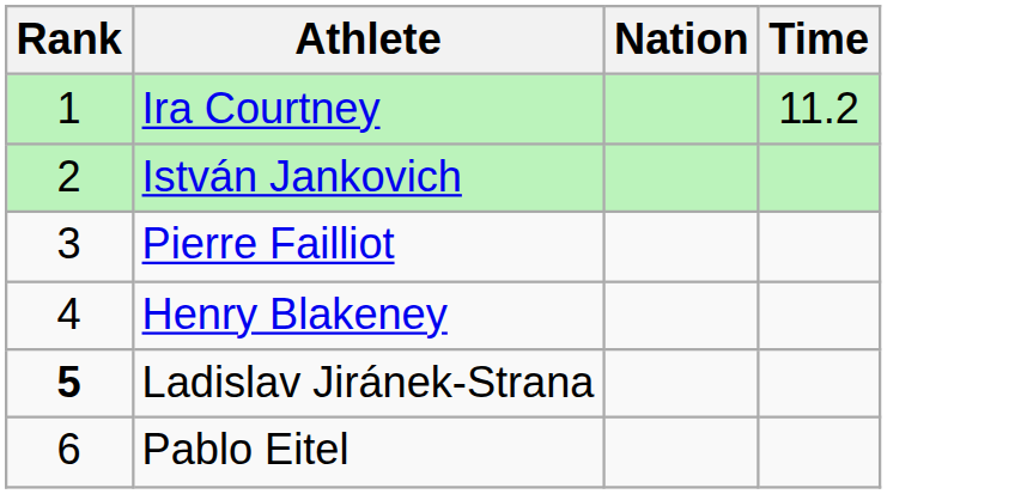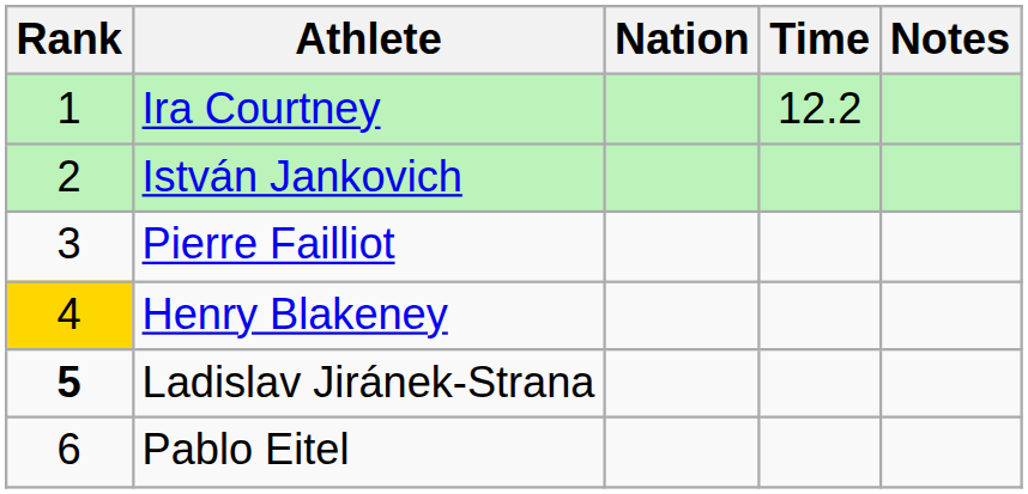+ column: Notes
Ira Courtney | Time: 11.2 -> 12.2
Henry Blakeney | Rank: no background -> gold background
